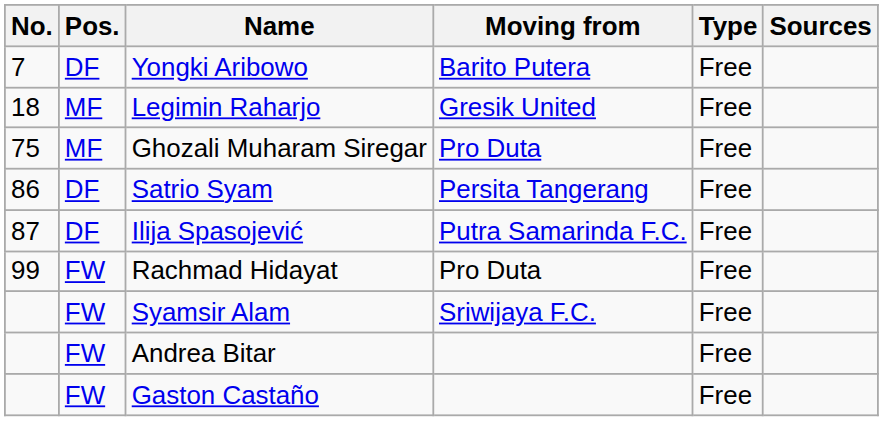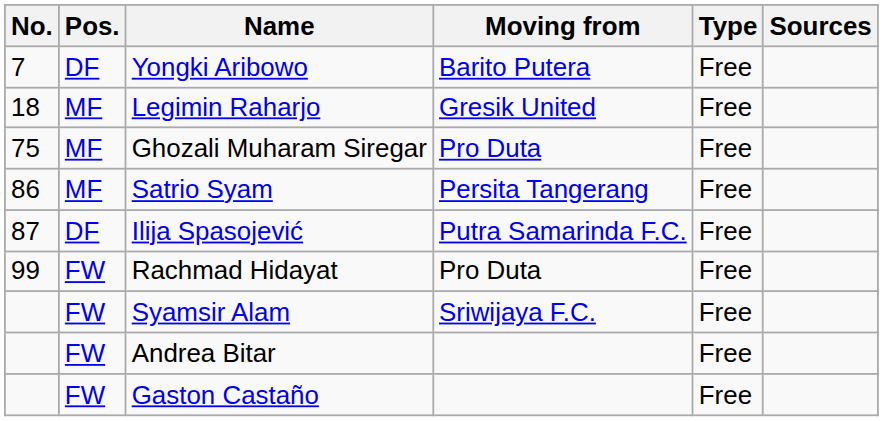Satrio Syam | Pos.: DF -> MF
